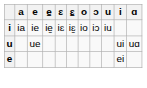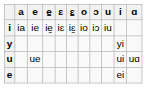+ row: y | yi
